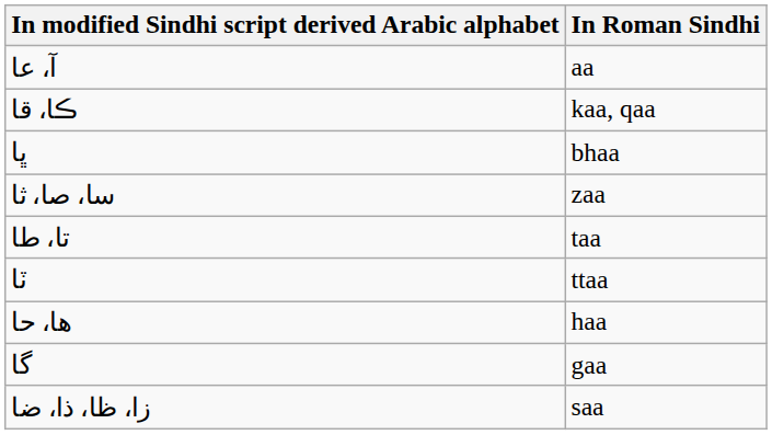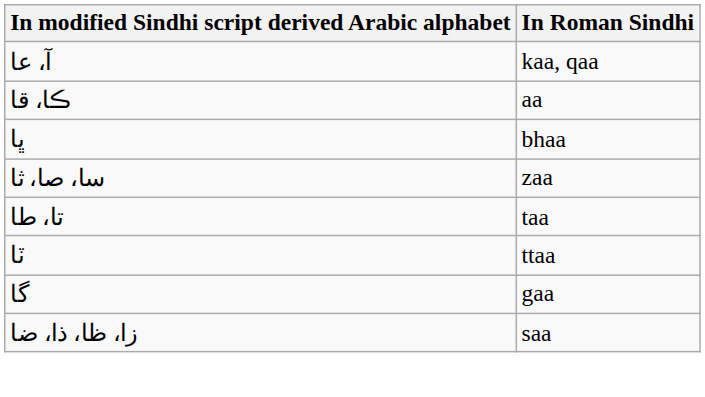آ، عا | In Roman Sindhi: aa -> kaa, qaa
ڪا، قا | In Roman Sindhi: kaa, qaa -> aa
- row: ها، حا | haa
